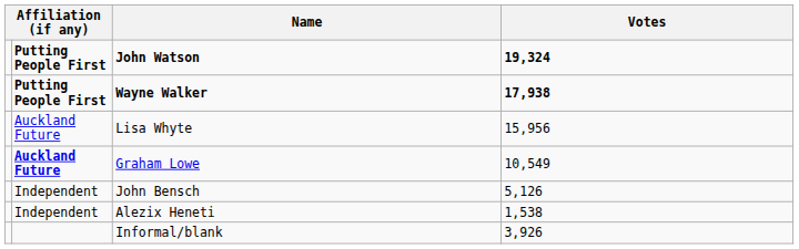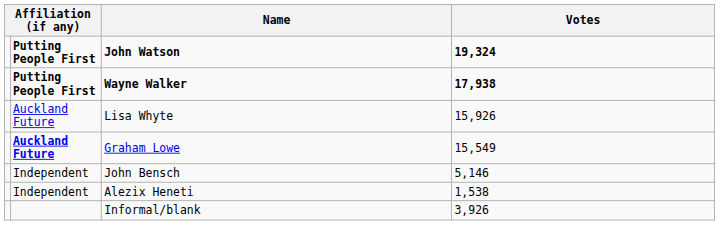Lisa Whyte | Votes: 15,956 -> 15,926
Graham Lowe | Votes: 10,549 -> 15,549
John Bensch | Votes: 5,126 -> 5,146
